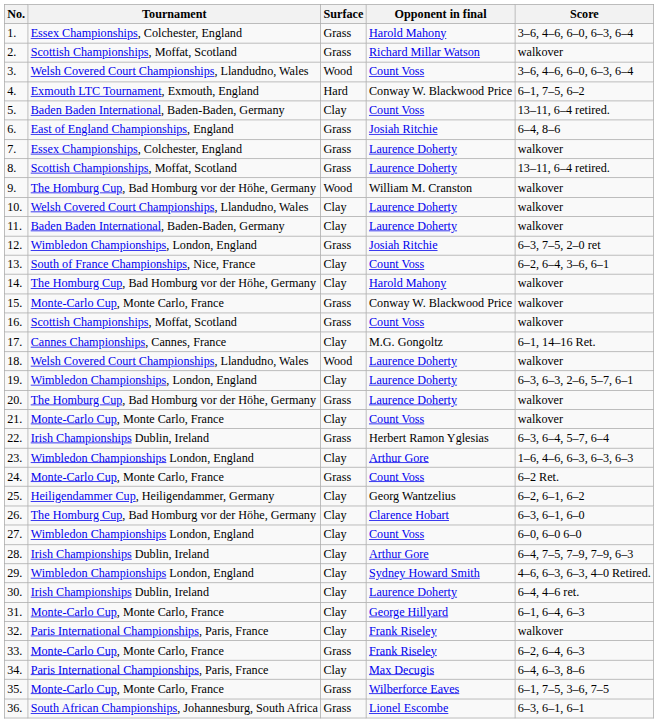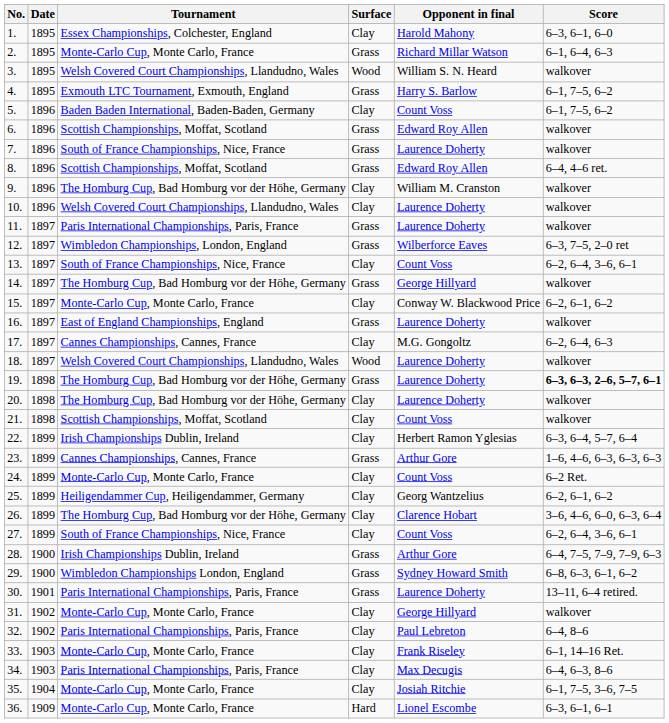+ column: Date | 1895 | 1895 | 1895 | 1895 | 1896 | 1896 | 1896 | 1896 | 1896 | 1896 | 1897 | 1897 | 1897 | 1897 | 1897 | 1897 | 1897 | 1897 | 1898 | 1898 | 1898 | 1899 | 1899 | 1899 | 1899 | 1899 | 1899 | 1900 | 1900 | 1901 | 1902 | 1902 | 1903 | 1903 | 1904 | 1909
1. | Surface: Grass -> Clay
1. | Score: 3–6, 4–6, 6–0, 6–3, 6–4 -> 6–3, 6–1, 6–0
2. | Tournament: Scottish Championships, Moffat, Scotland -> Monte-Carlo Cup, Monte Carlo, France
2. | Score: walkover -> 6–1, 6–4, 6–3
3. | Opponent in final: Count Voss -> William S. N. Heard
3. | Score: 3–6, 4–6, 6–0, 6–3, 6–4 -> walkover
4. | Surface: Hard -> Grass
4. | Opponent in final: Conway W. Blackwood Price -> Harry S. Barlow
5. | Score: 13–11, 6–4 retired. -> 6–1, 7–5, 6–2
6. | Tournament: East of England Championships, England -> Scottish Championships, Moffat, Scotland
6. | Opponent in final: Josiah Ritchie -> Edward Roy Allen
6. | Score: 6–4, 8–6 -> walkover
7. | Tournament: Essex Championships, Colchester, England -> South of France Championships, Nice, France
8. | Opponent in final: Laurence Doherty -> Edward Roy Allen
8. | Score: 13–11, 6–4 retired. -> 6–4, 4–6 ret.
9. | Surface: Wood -> Clay
11. | Tournament: Baden Baden International, Baden-Baden, Germany -> Paris International Championships, Paris, France
11. | Surface: Clay -> Grass
12. | Opponent in final: Josiah Ritchie -> Wilberforce Eaves
14. | Surface: Clay -> Grass
14. | Opponent in final: Harold Mahony -> George Hillyard
15. | Surface: Grass -> Clay
15. | Score: walkover -> 6–2, 6–1, 6–2
16. | Tournament: Scottish Championships, Moffat, Scotland -> East of England Championships, England
16. | Opponent in final: Count Voss -> Laurence Doherty
17. | Score: 6–1, 14–16 Ret. -> 6–2, 6–4, 6–3
19. | Tournament: Wimbledon Championships, London, England -> The Homburg Cup, Bad Homburg vor der Höhe, Germany
19. | Surface: Clay -> Grass
19. | Score: normal -> bold
20. | Surface: Grass -> Clay
21. | Tournament: Monte-Carlo Cup, Monte Carlo, France -> Scottish Championships, Moffat, Scotland
22. | Surface: Grass -> Clay
23. | Tournament: Wimbledon Championships London, England -> Cannes Championships, Cannes, France
23. | Surface: Clay -> Grass
24. | Surface: Grass -> Clay
26. | Score: 6–3, 6–1, 6–0 -> 3–6, 4–6, 6–0, 6–3, 6–4
27. | Tournament: Wimbledon Championships London, England -> South of France Championships, Nice, France
27. | Score: 6–0, 6–0 6–0 -> 6–2, 6–4, 3–6, 6–1
28. | Surface: Clay -> Grass
29. | Surface: Clay -> Grass
29. | Score: 4–6, 6–3, 6–3, 4–0 Retired. -> 6–8, 6–3, 6–1, 6–2
30. | Tournament: Irish Championships Dublin, Ireland -> Paris International Championships, Paris, France
30. | Surface: Clay -> Grass
30. | Score: 6–4, 4–6 ret. -> 13–11, 6–4 retired.
31. | Score: 6–1, 6–4, 6–3 -> walkover
32. | Opponent in final: Frank Riseley -> Paul Lebreton
32. | Score: walkover -> 6–4, 8–6
33. | Surface: Grass -> Clay
33. | Score: 6–2, 6–4, 6–3 -> 6–1, 14–16 Ret.
35. | Surface: Grass -> Clay
35. | Opponent in final: Wilberforce Eaves -> Josiah Ritchie
36. | Tournament: South African Championships, Johannesburg, South Africa -> Monte-Carlo Cup, Monte Carlo, France
36. | Surface: Grass -> Hard
